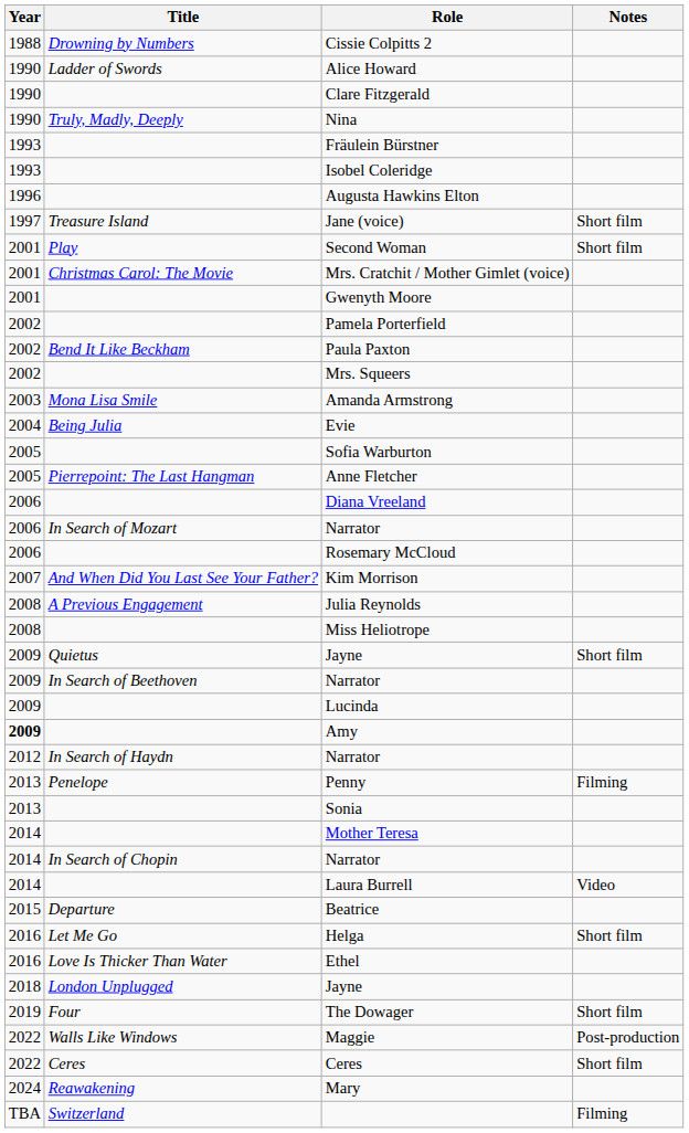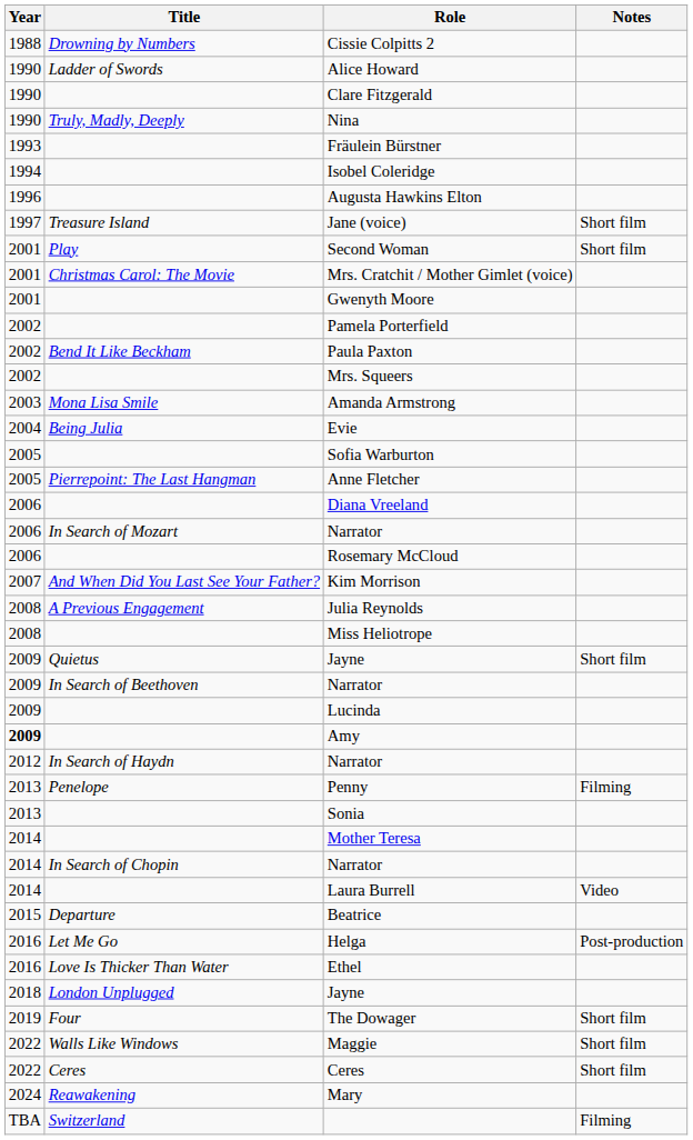Isobel Coleridge | Year: 1993 -> 1994
Helga | Notes: Short film -> Post-production
Maggie | Notes: Post-production -> Short film
